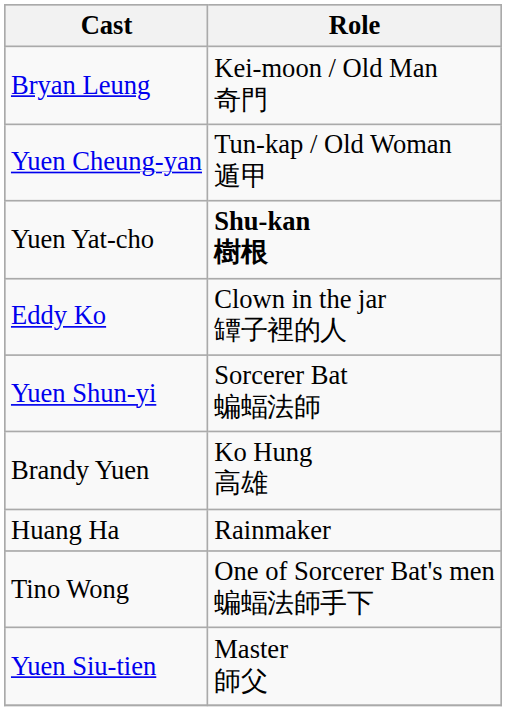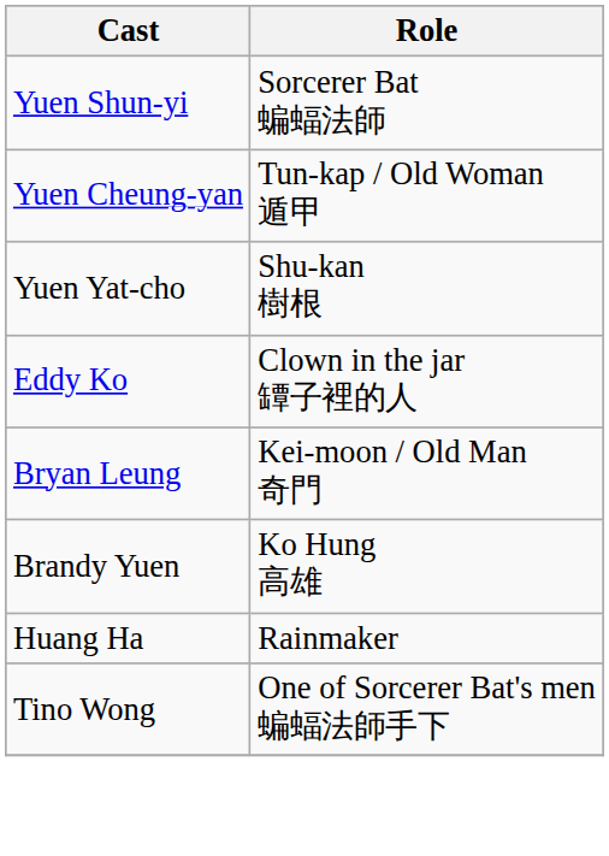rows swapped: Bryan Leung <-> Yuen Shun-yi
Yuen Yat-cho | Role: bold -> normal
- row: Yuen Siu-tien | Master 師父
